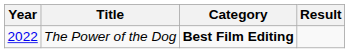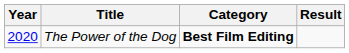The Power of the Dog | Year: 2022 -> 2020
